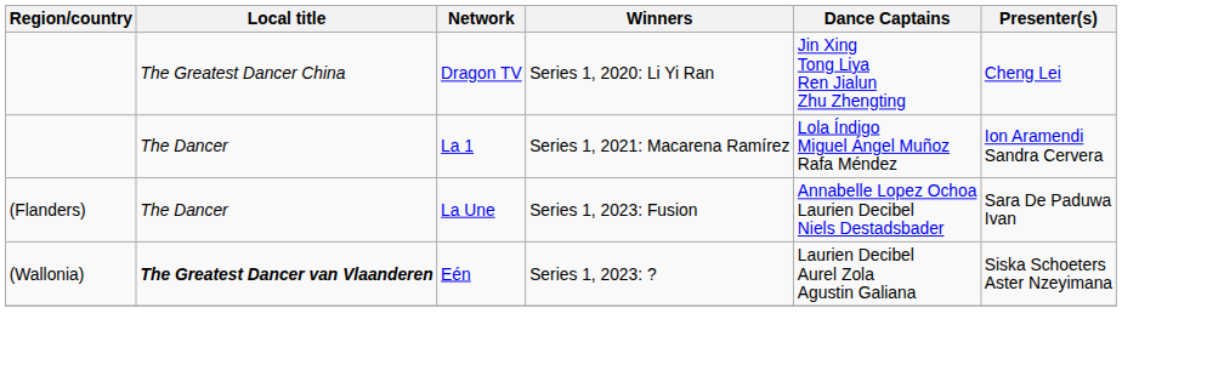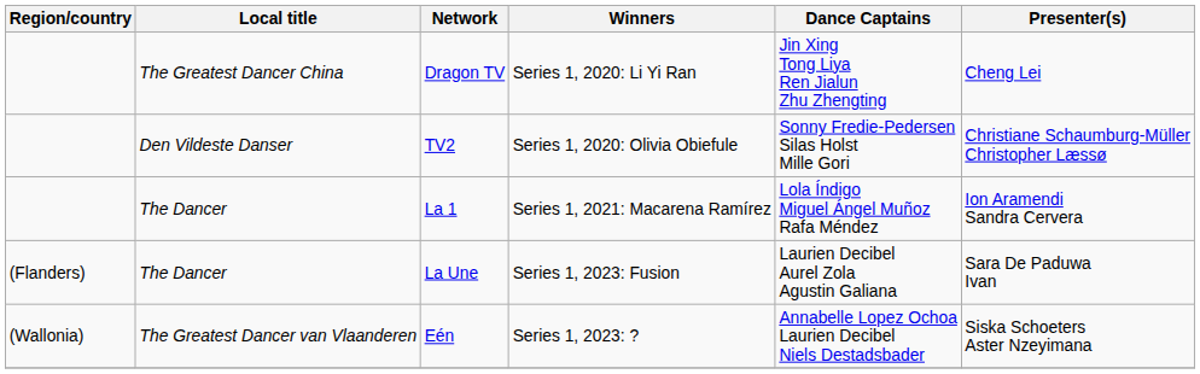+ row: Den Vildeste Danser | TV2 | Series 1, 2020: Olivia Obiefule | Sonny Fredie-Pedersen Silas Holst Mille Gori | Christiane Schaumburg-Müller Christopher Læssø
La Une | Dance Captains: Annabelle Lopez Ochoa Laurien Decibel Niels Destadsbader -> Laurien Decibel Aurel Zola Agustin Galiana
Eén | Local title: bold -> normal
Eén | Dance Captains: Laurien Decibel Aurel Zola Agustin Galiana -> Annabelle Lopez Ochoa Laurien Decibel Niels Destadsbader
